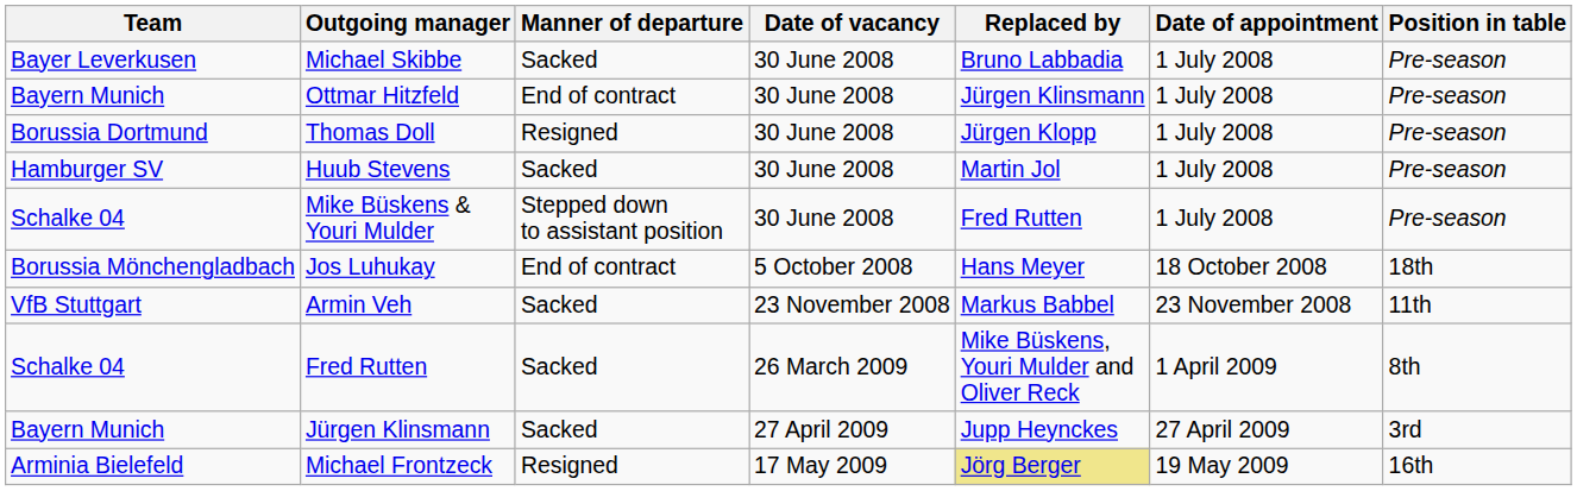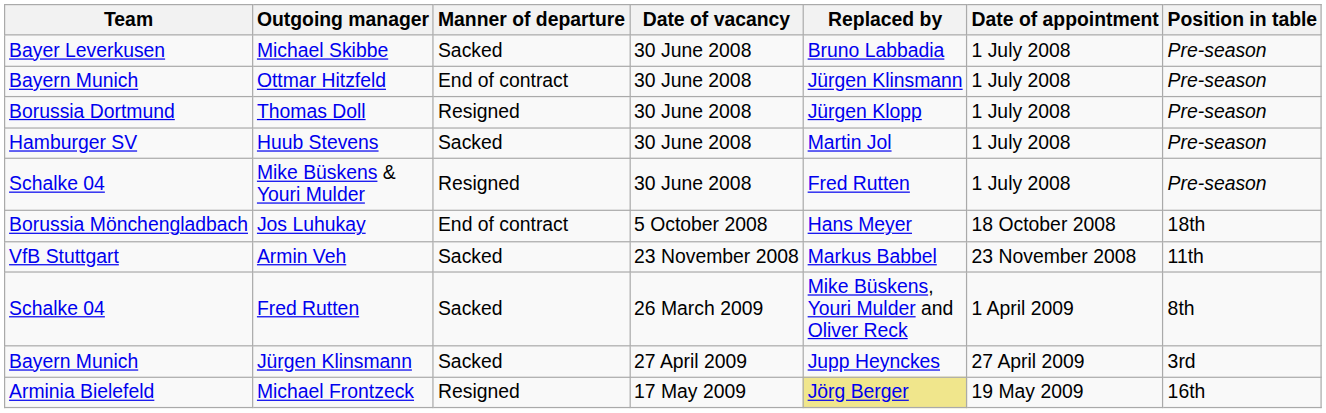Mike Büskens & Youri Mulder | Manner of departure: Stepped down to assistant position -> Resigned
